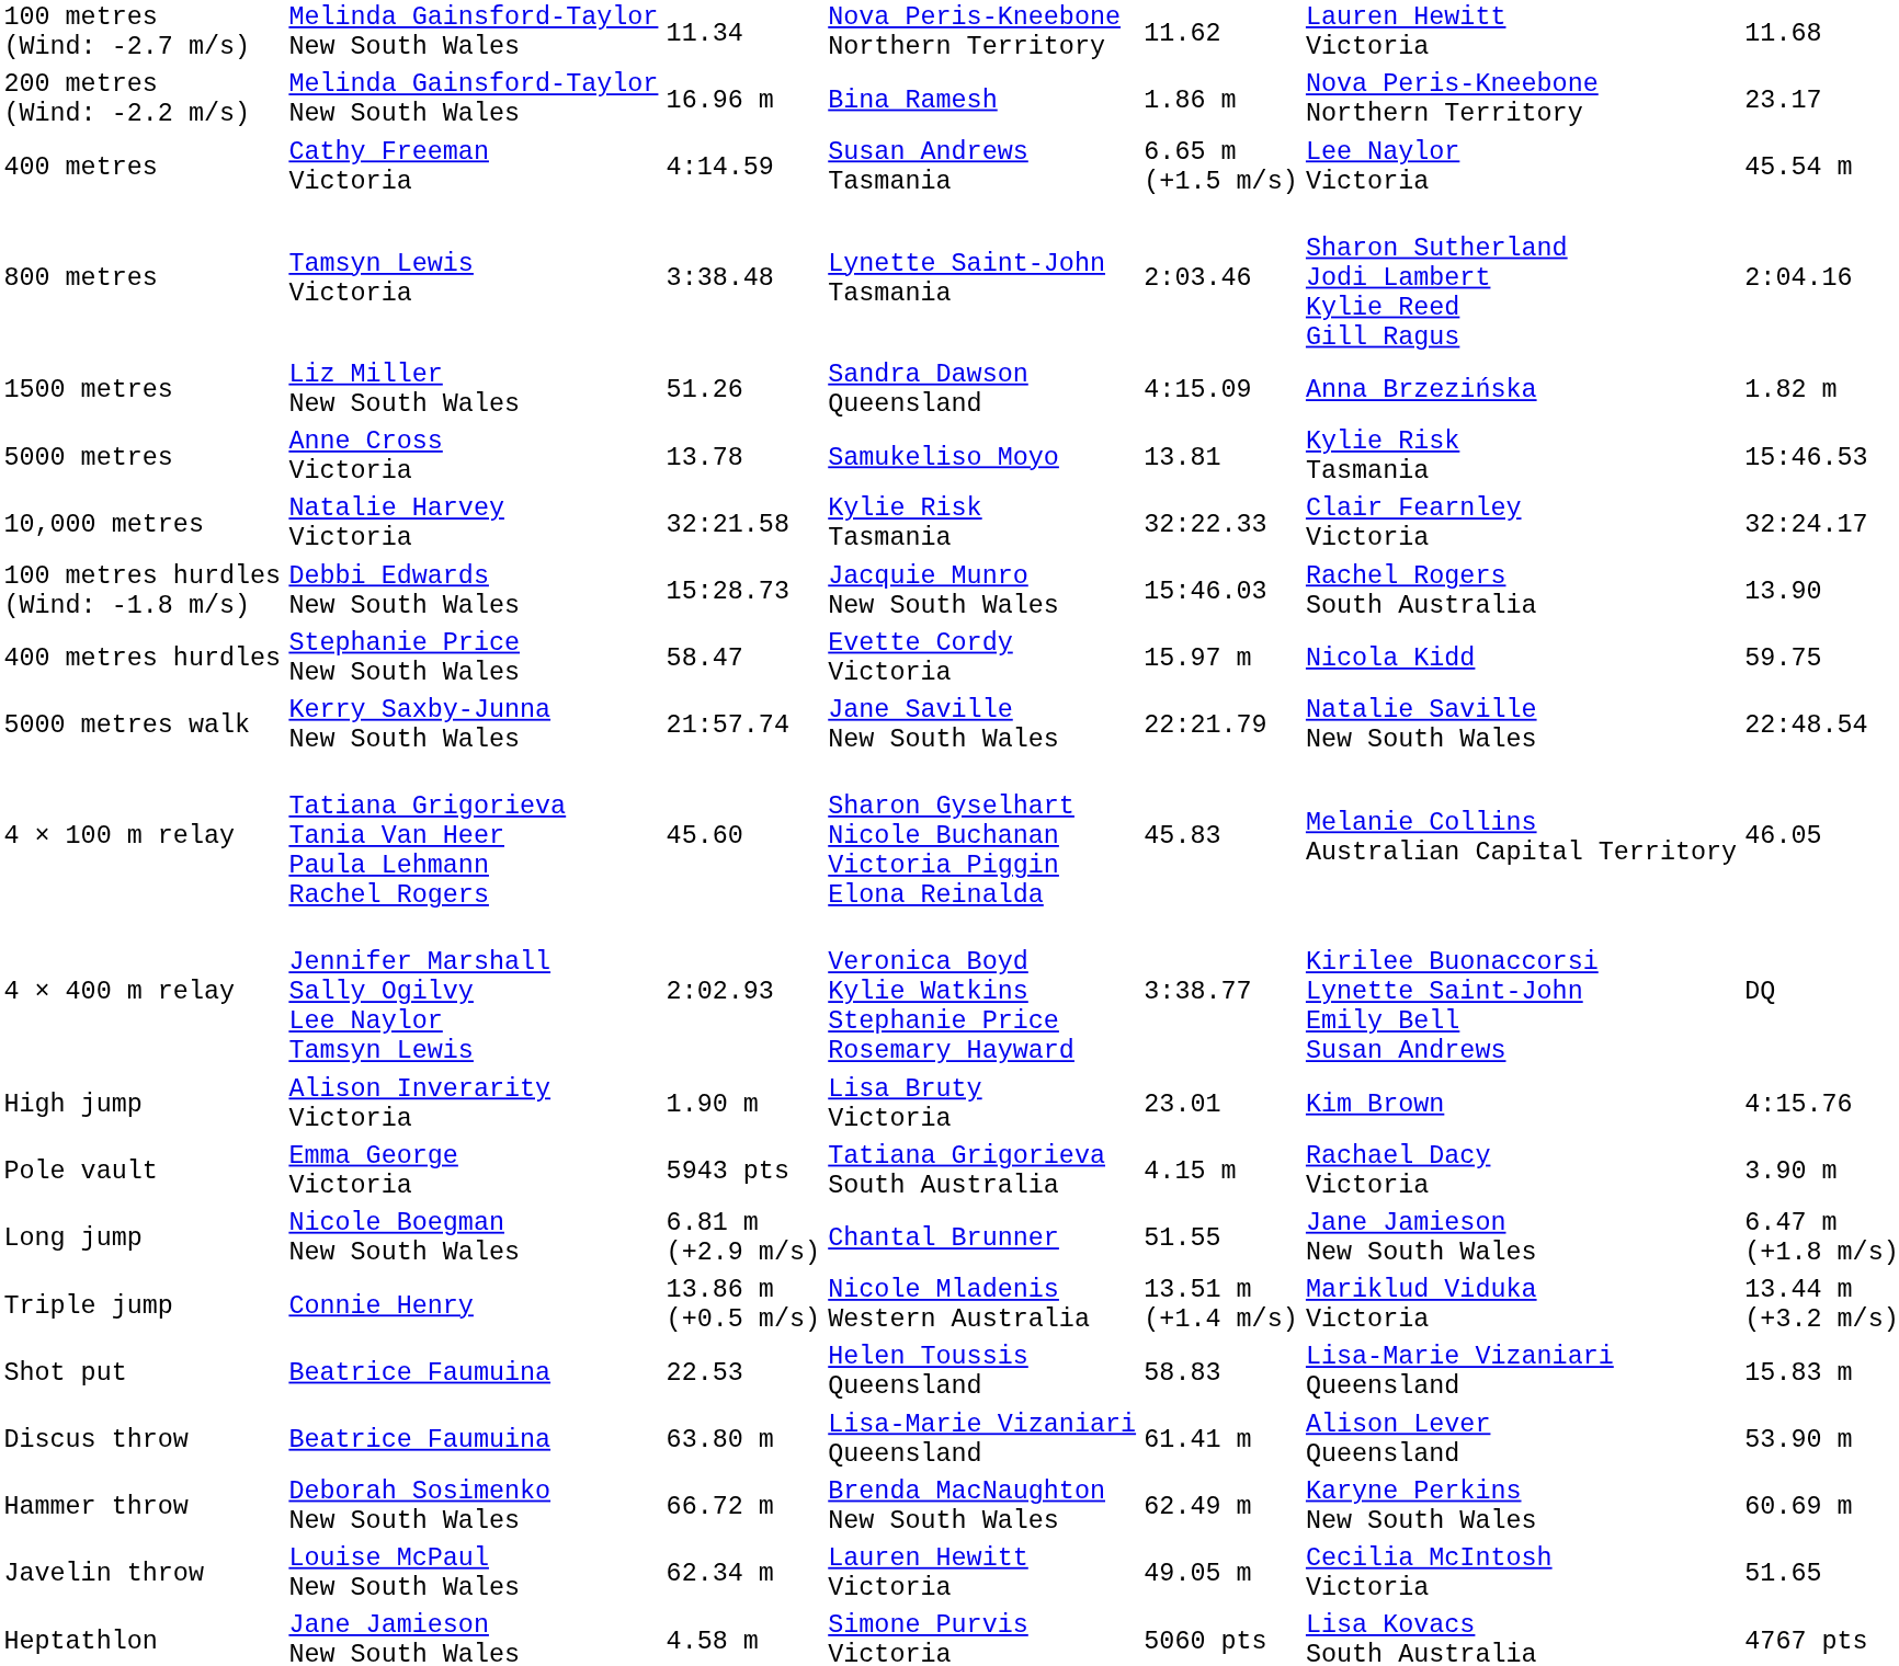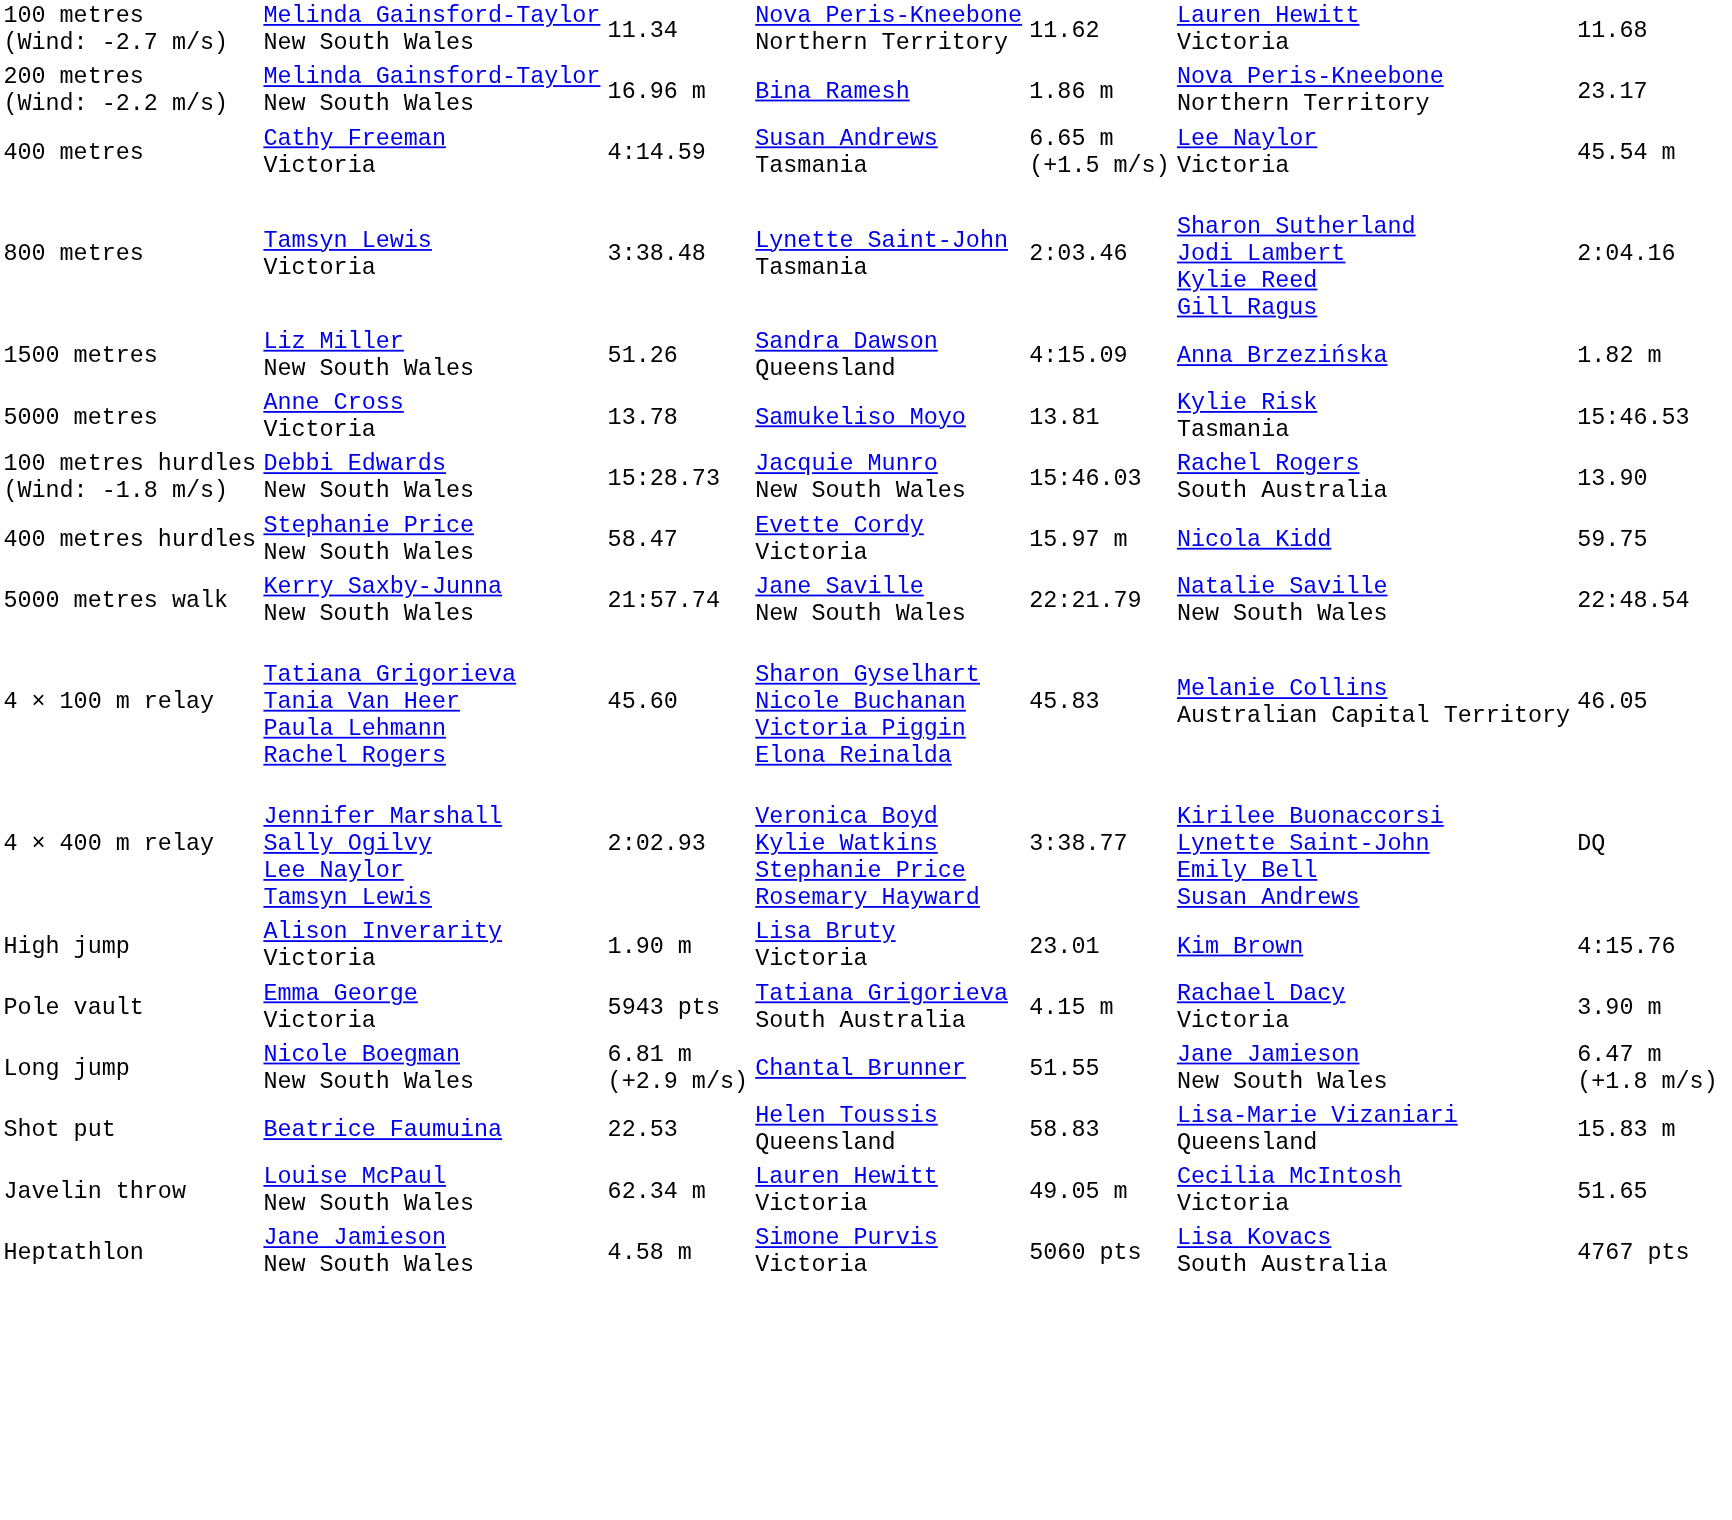- row: 10,000 metres | Natalie Harvey Victoria | 32:21.58 | Kylie Risk Tasmania | 32:22.33 | Clair Fearnley Victoria | 32:24.17
- row: Triple jump | Connie Henry | 13.86 m (+0.5 m/s) | Nicole Mladenis Western Australia | 13.51 m (+1.4 m/s) | Mariklud Viduka Victoria | 13.44 m (+3.2 m/s)
- row: Discus throw | Beatrice Faumuina | 63.80 m | Lisa-Marie Vizaniari Queensland | 61.41 m | Alison Lever Queensland | 53.90 m
- row: Hammer throw | Deborah Sosimenko New South Wales | 66.72 m | Brenda MacNaughton New South Wales | 62.49 m | Karyne Perkins New South Wales | 60.69 m
